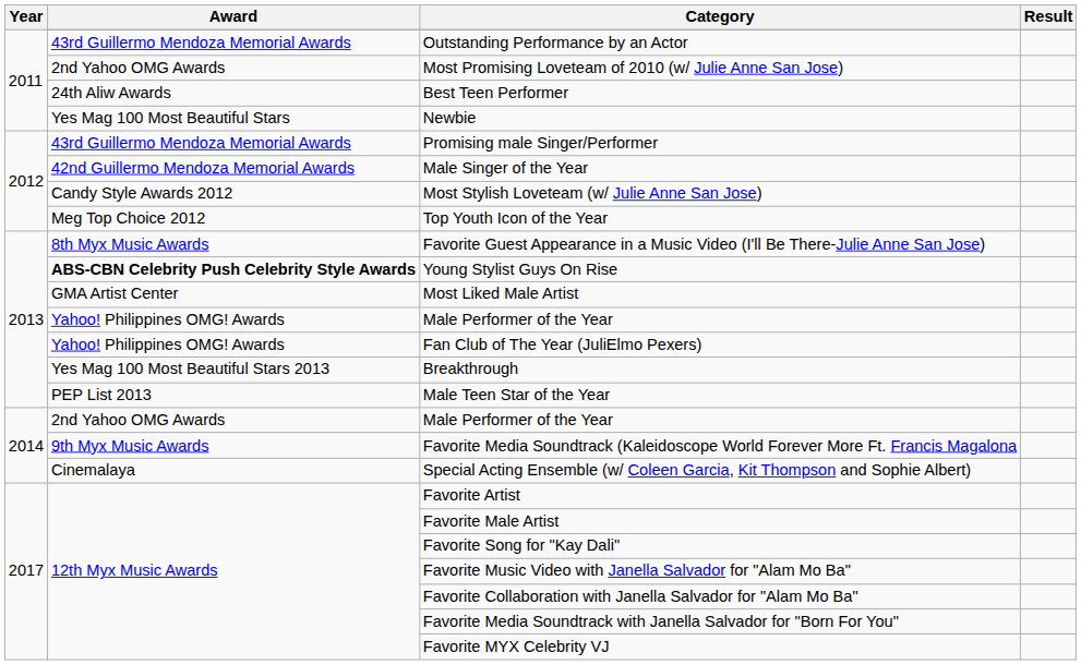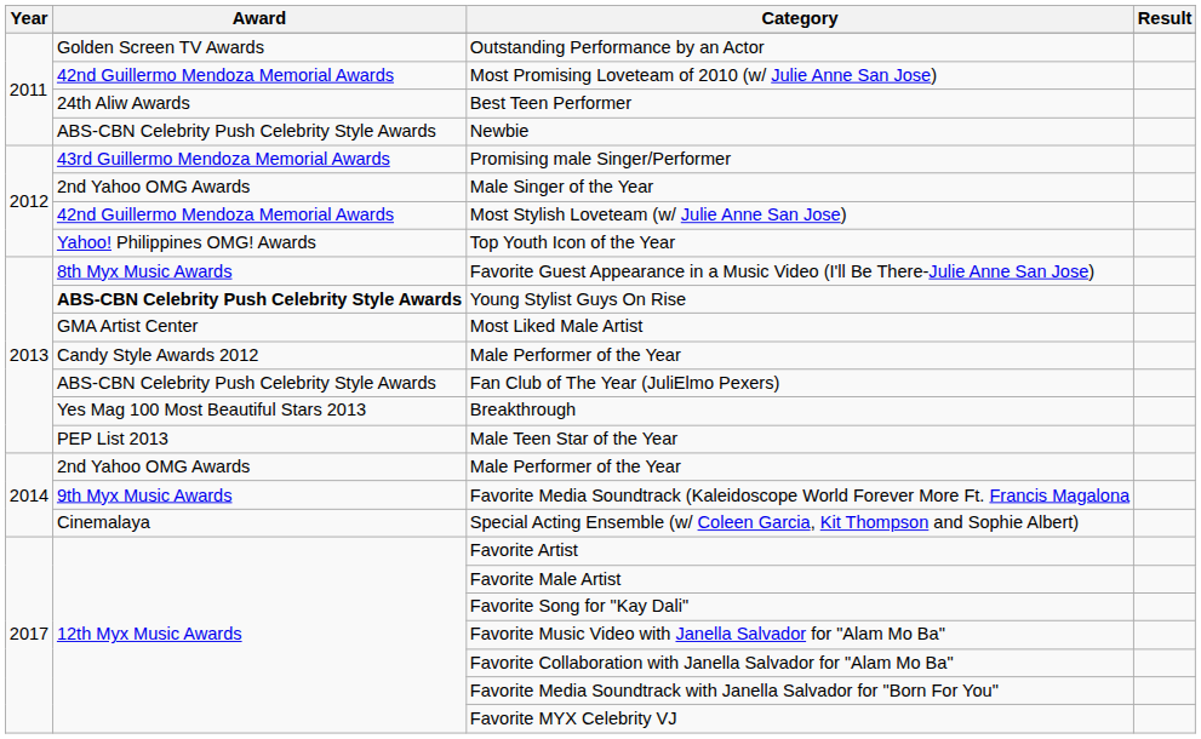Outstanding Performance by an Actor | Award: 43rd Guillermo Mendoza Memorial Awards -> Golden Screen TV Awards
Most Promising Loveteam of 2010 (w/ Julie Anne San Jose) | Award: 2nd Yahoo OMG Awards -> 42nd Guillermo Mendoza Memorial Awards
Newbie | Award: Yes Mag 100 Most Beautiful Stars -> ABS-CBN Celebrity Push Celebrity Style Awards
Male Singer of the Year | Award: 42nd Guillermo Mendoza Memorial Awards -> 2nd Yahoo OMG Awards
Most Stylish Loveteam (w/ Julie Anne San Jose) | Award: Candy Style Awards 2012 -> 42nd Guillermo Mendoza Memorial Awards
Top Youth Icon of the Year | Award: Meg Top Choice 2012 -> Yahoo! Philippines OMG! Awards
2013 / Male Performer of the Year | Award: Yahoo! Philippines OMG! Awards -> Candy Style Awards 2012
Fan Club of The Year (JuliElmo Pexers) | Award: Yahoo! Philippines OMG! Awards -> ABS-CBN Celebrity Push Celebrity Style Awards
